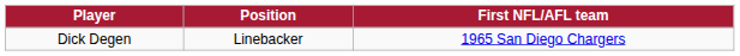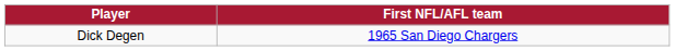- column: Position | Linebacker
